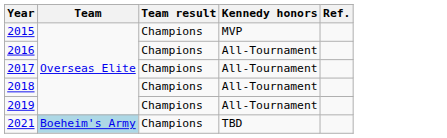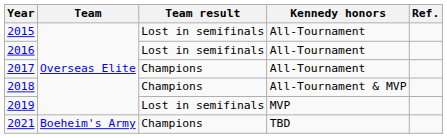2015 | Team result: Champions -> Lost in semifinals
2015 | Kennedy honors: MVP -> All-Tournament
2016 | Team result: Champions -> Lost in semifinals
2018 | Kennedy honors: All-Tournament -> All-Tournament & MVP
2019 | Team result: Champions -> Lost in semifinals
2019 | Kennedy honors: All-Tournament -> MVP
2021 | Team: lightblue background -> no background
